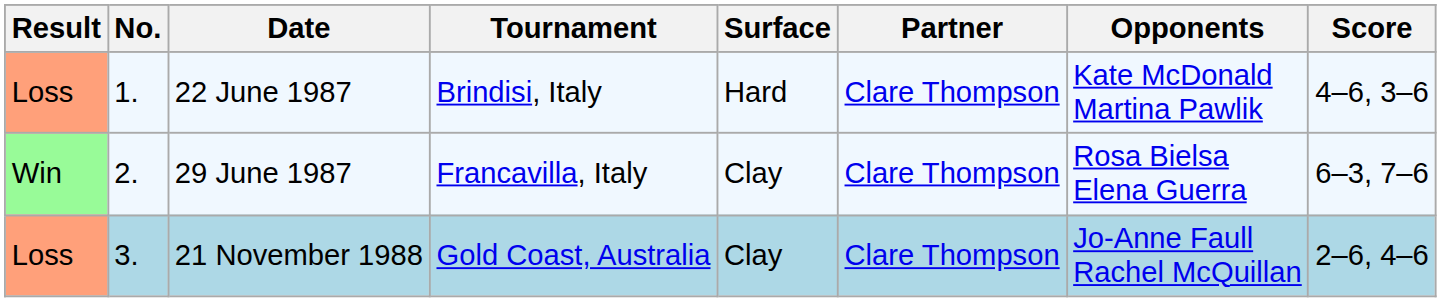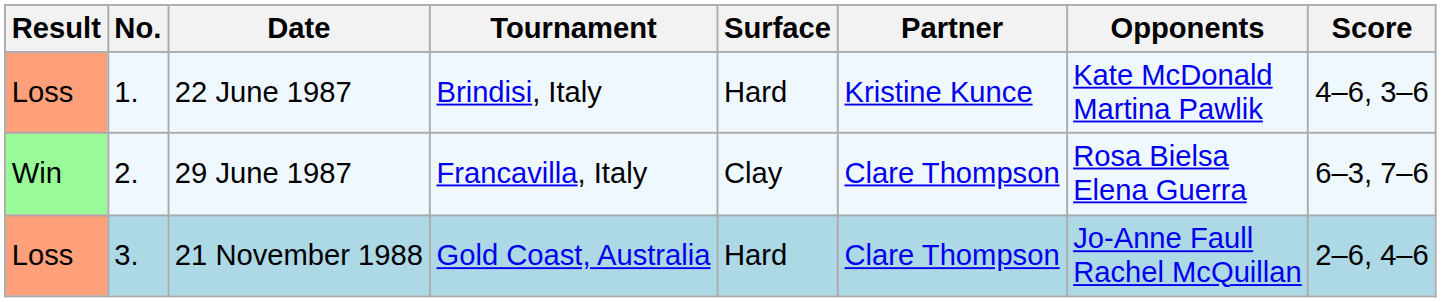22 June 1987 | Partner: Clare Thompson -> Kristine Kunce
21 November 1988 | Surface: Clay -> Hard
